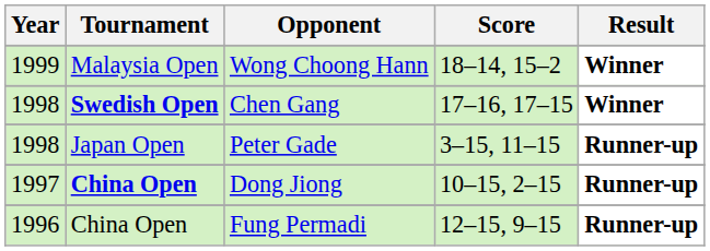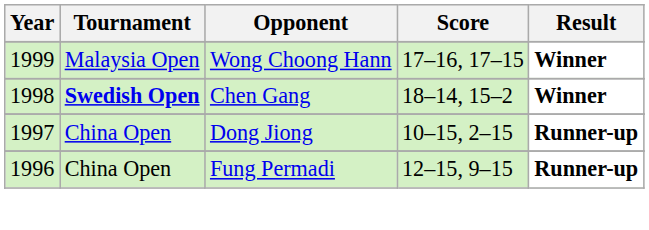Wong Choong Hann | Score: 18–14, 15–2 -> 17–16, 17–15
Chen Gang | Score: 17–16, 17–15 -> 18–14, 15–2
- row: 1998 | Japan Open | Peter Gade | 3–15, 11–15 | Runner-up
Dong Jiong | Tournament: bold -> normal
